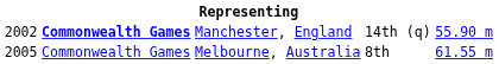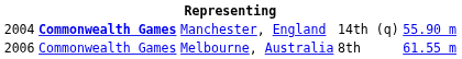Manchester, England | column 1: 2002 -> 2004
Melbourne, Australia | column 1: 2005 -> 2006
